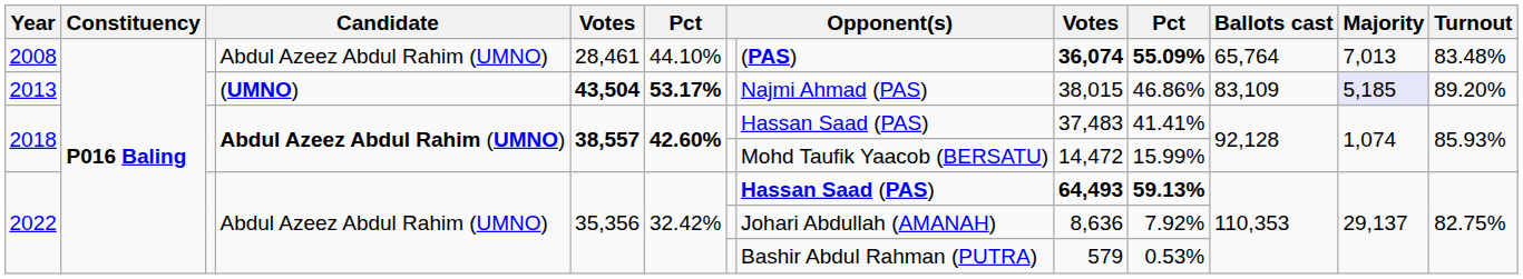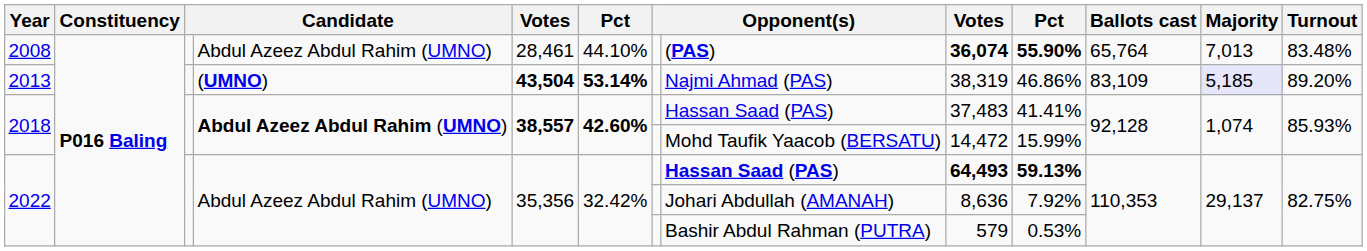2008 | column 10: 55.09% -> 55.90%
2013 | column 6: 53.17% -> 53.14%
2013 | column 9: 38,015 -> 38,319
